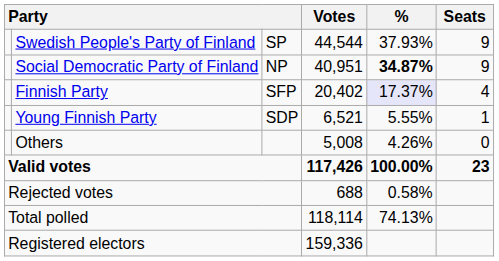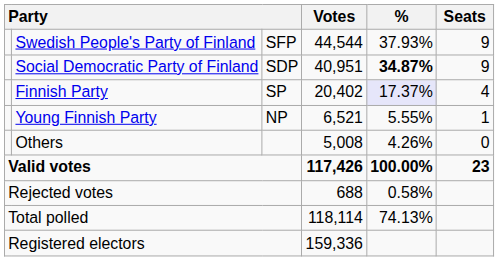Swedish People's Party of Finland | column 3: SP -> SFP
Social Democratic Party of Finland | column 3: NP -> SDP
Finnish Party | column 3: SFP -> SP
Young Finnish Party | column 3: SDP -> NP
